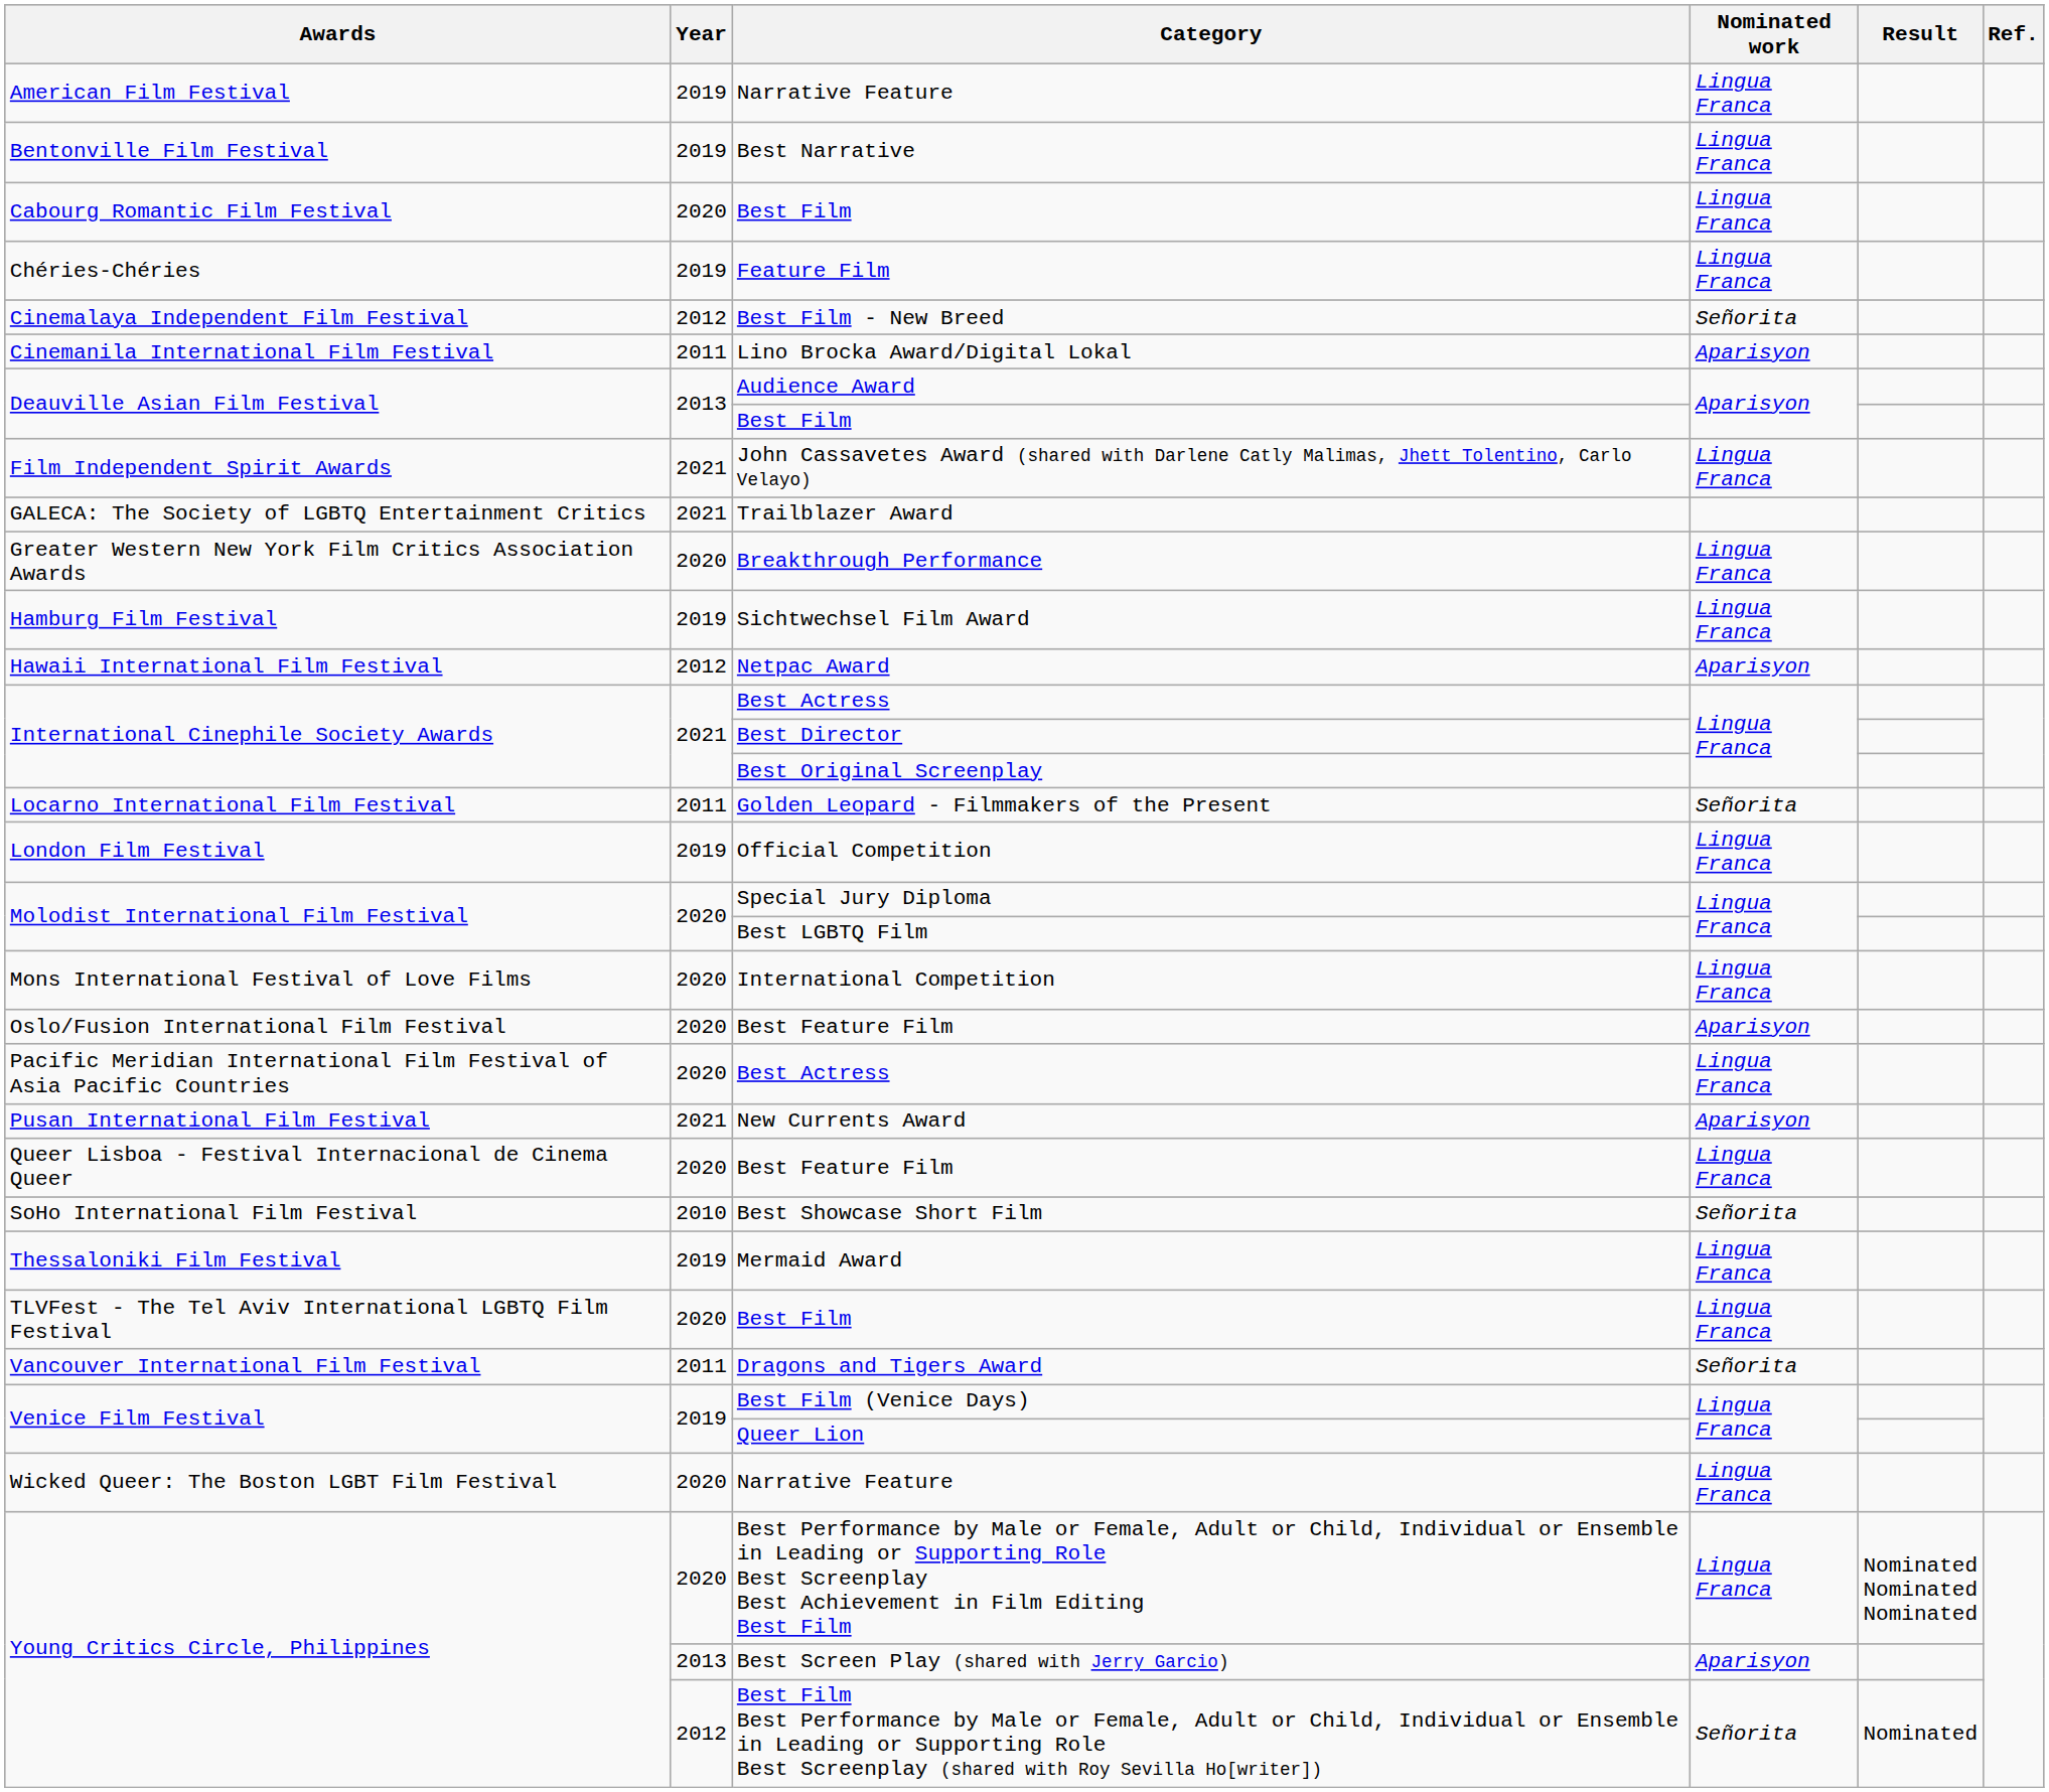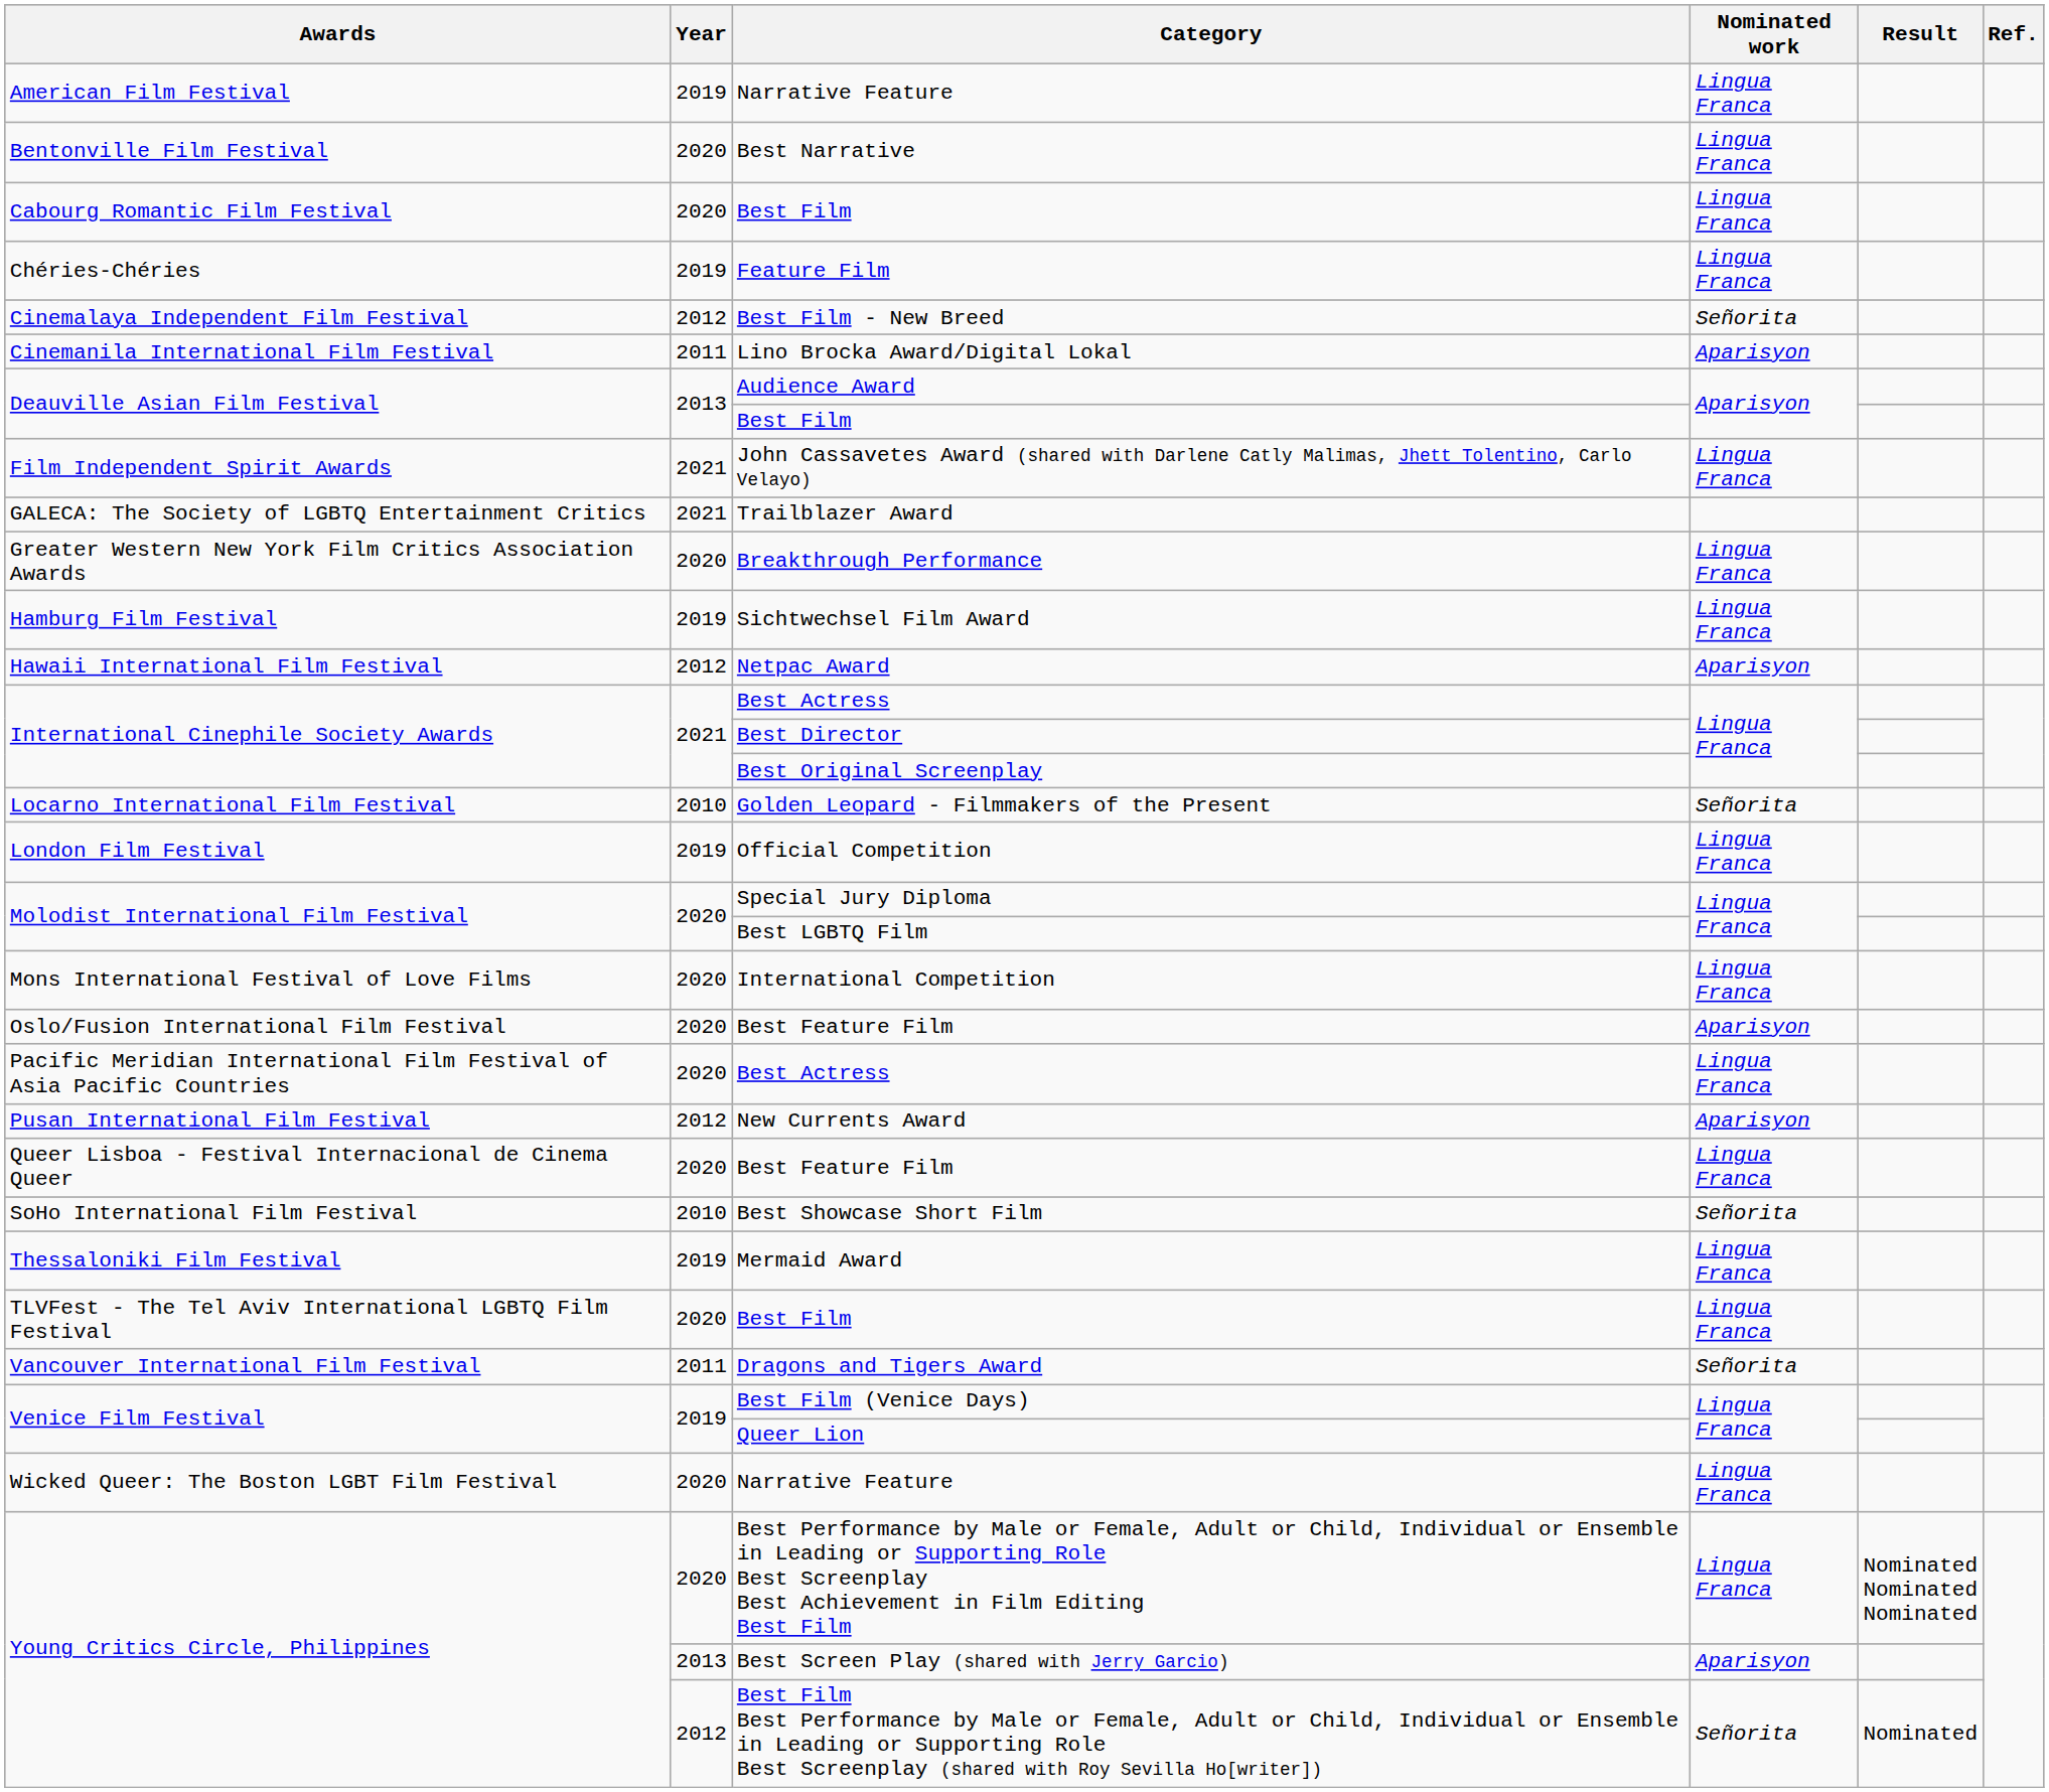Best Narrative | Year: 2019 -> 2020
Golden Leopard - Filmmakers of the Present | Year: 2011 -> 2010
New Currents Award | Year: 2021 -> 2012
